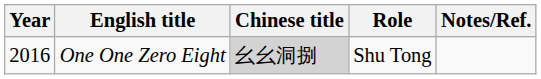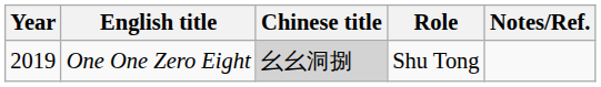One One Zero Eight | Year: 2016 -> 2019
